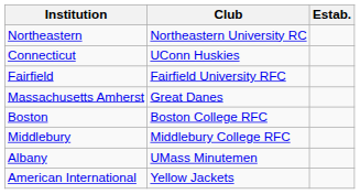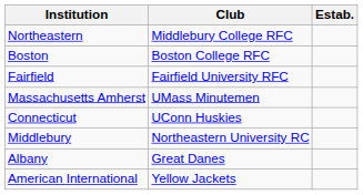Northeastern | Club: Northeastern University RC -> Middlebury College RFC
rows swapped: Boston <-> Connecticut
Massachusetts Amherst | Club: Great Danes -> UMass Minutemen
Middlebury | Club: Middlebury College RFC -> Northeastern University RC
Albany | Club: UMass Minutemen -> Great Danes
